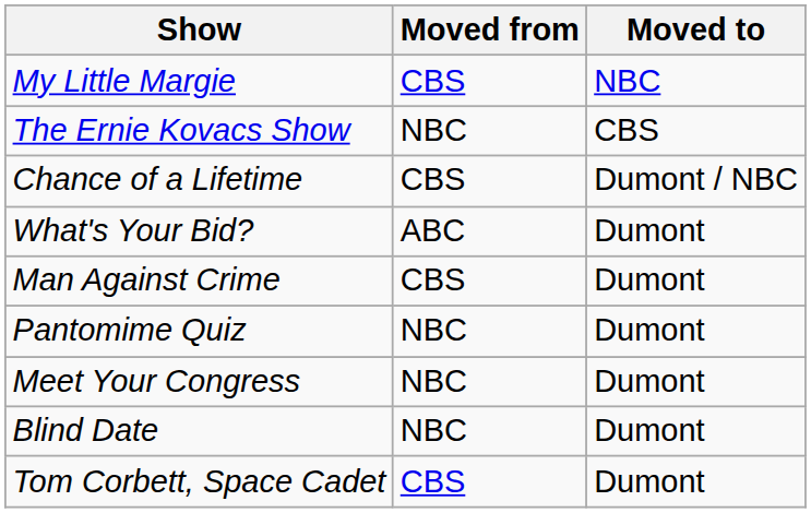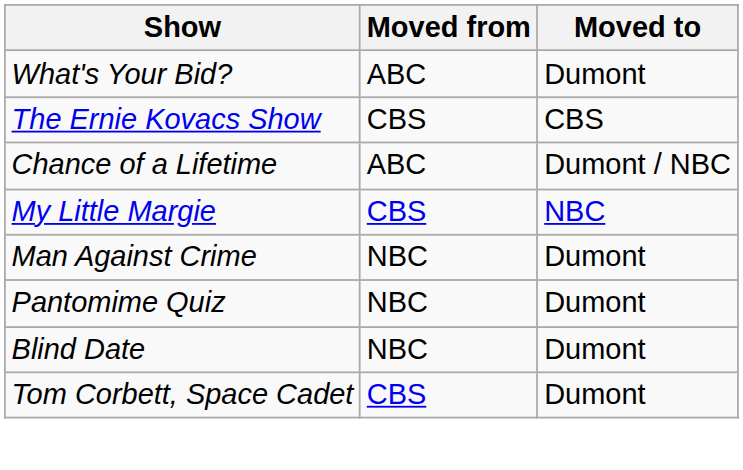rows swapped: My Little Margie <-> What's Your Bid?
The Ernie Kovacs Show | Moved from: NBC -> CBS
Chance of a Lifetime | Moved from: CBS -> ABC
Man Against Crime | Moved from: CBS -> NBC
- row: Meet Your Congress | NBC | Dumont
